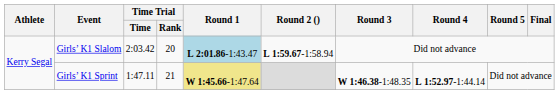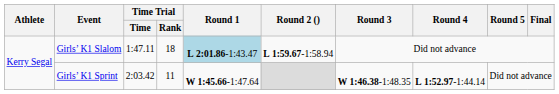Girls’ K1 Slalom | Time Trial / Time: 2:03.42 -> 1:47.11
Girls’ K1 Slalom | Time Trial / Rank: 20 -> 18
Girls’ K1 Sprint | Time Trial / Time: 1:47.11 -> 2:03.42
Girls’ K1 Sprint | Time Trial / Rank: 21 -> 11
Girls’ K1 Sprint | Round 1: khaki background -> no background
